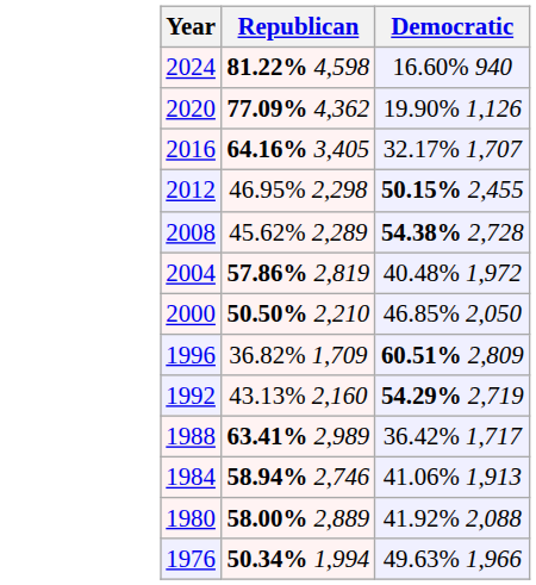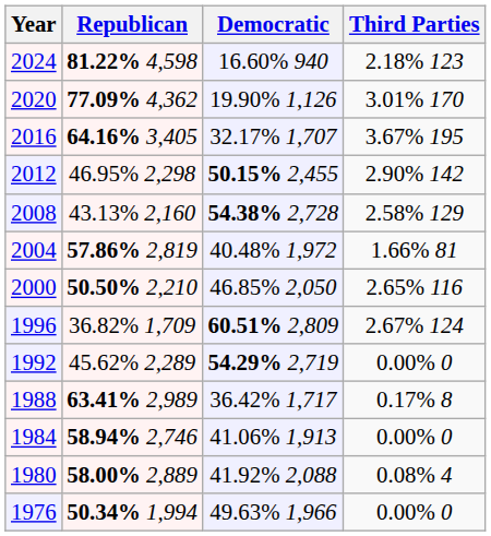+ column: Third Parties | 2.18% 123 | 3.01% 170 | 3.67% 195 | 2.90% 142 | 2.58% 129 | 1.66% 81 | 2.65% 116 | 2.67% 124 | 0.00% 0 | 0.17% 8 | 0.00% 0 | 0.08% 4 | 0.00% 0
2008 | Republican: 45.62% 2,289 -> 43.13% 2,160
1992 | Republican: 43.13% 2,160 -> 45.62% 2,289
